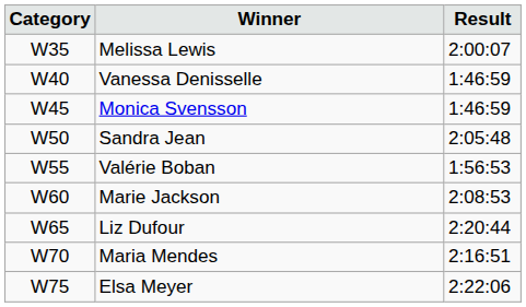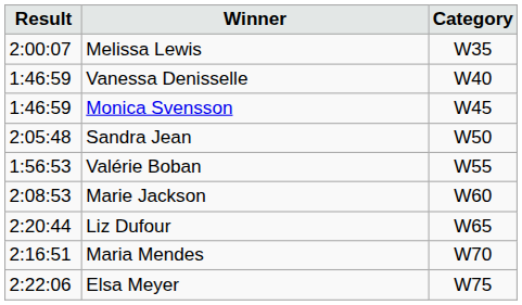columns swapped: Category <-> Result
